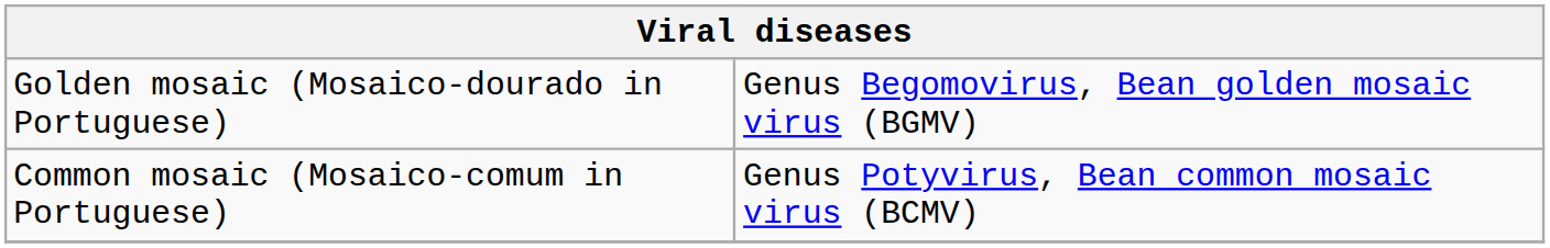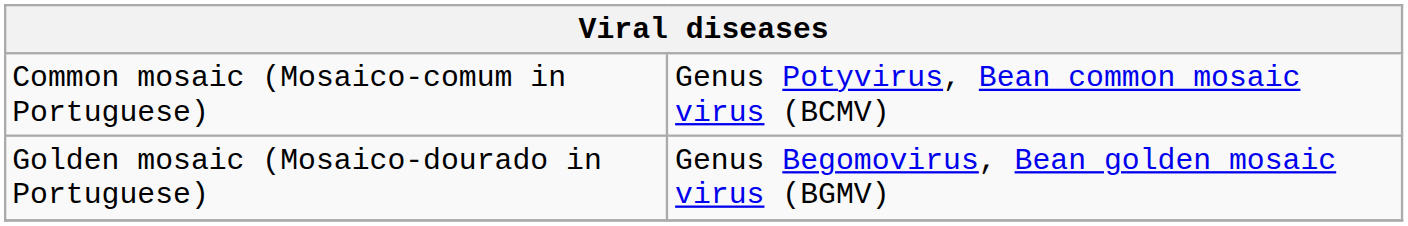rows swapped: Common mosaic (Mosaico-comum in Portuguese) <-> Golden mosaic (Mosaico-dourado in Portuguese)
